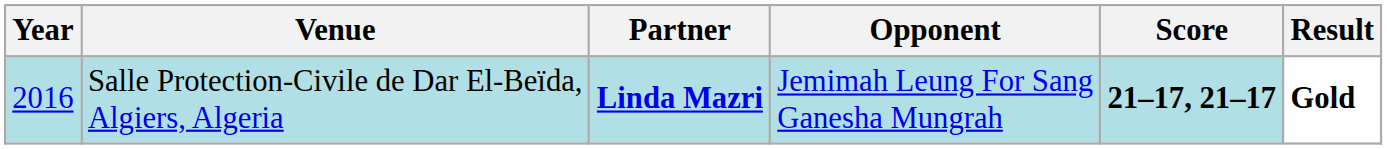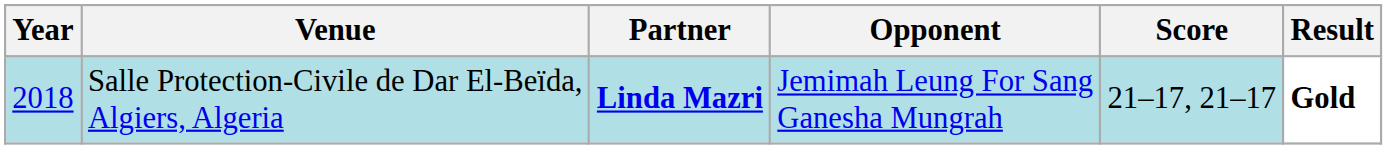Salle Protection-Civile de Dar El-Beïda, Algiers, Algeria | Year: 2016 -> 2018
Salle Protection-Civile de Dar El-Beïda, Algiers, Algeria | Score: bold -> normal
